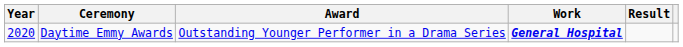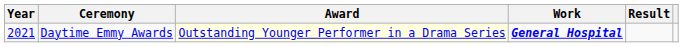Daytime Emmy Awards | Year: 2020 -> 2021
Daytime Emmy Awards | Award: no background -> lightyellow background
